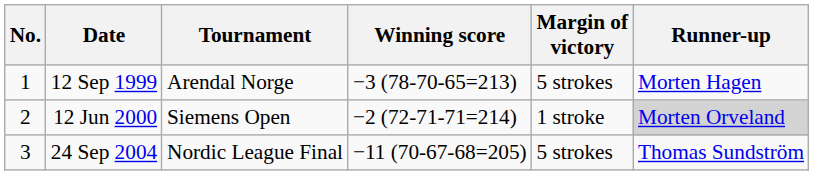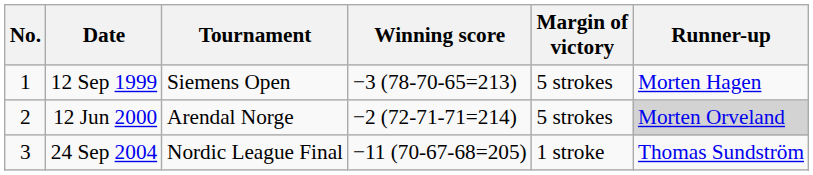12 Sep 1999 | Tournament: Arendal Norge -> Siemens Open
12 Jun 2000 | Tournament: Siemens Open -> Arendal Norge
12 Jun 2000 | Margin of victory: 1 stroke -> 5 strokes
24 Sep 2004 | Margin of victory: 5 strokes -> 1 stroke
